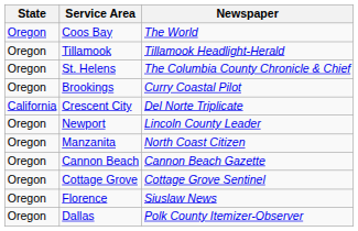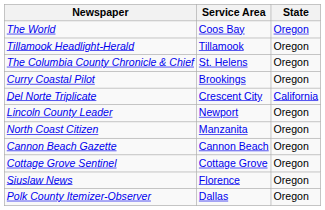columns swapped: State <-> Newspaper
